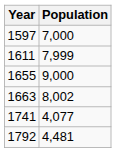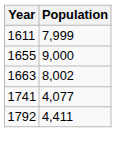- row: 1597 | 7,000
1792 | Population: 4,481 -> 4,411
